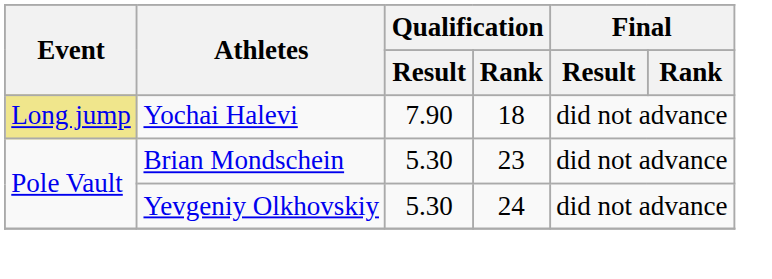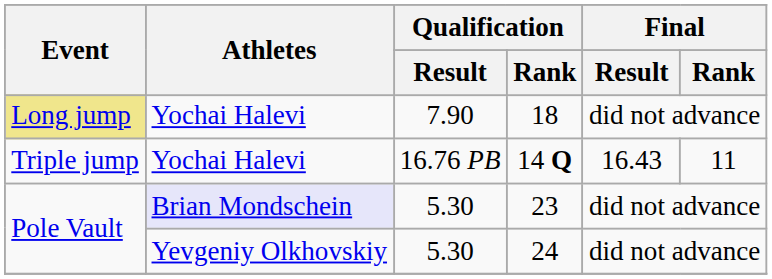+ row: Triple jump | Yochai Halevi | 16.76 PB | 14 Q | 16.43 | 11
23 | Athletes: no background -> lavender background
